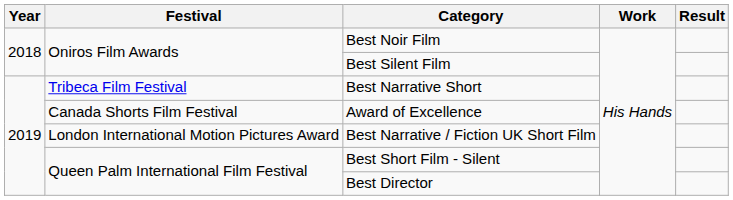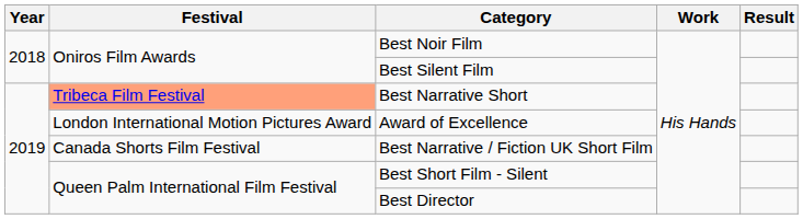Best Narrative Short | Festival: no background -> lightsalmon background
Award of Excellence | Festival: Canada Shorts Film Festival -> London International Motion Pictures Award
Best Narrative / Fiction UK Short Film | Festival: London International Motion Pictures Award -> Canada Shorts Film Festival
